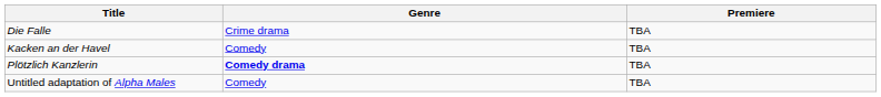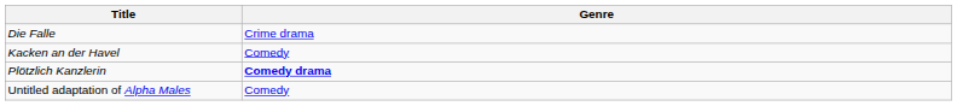- column: Premiere | TBA | TBA | TBA | TBA
